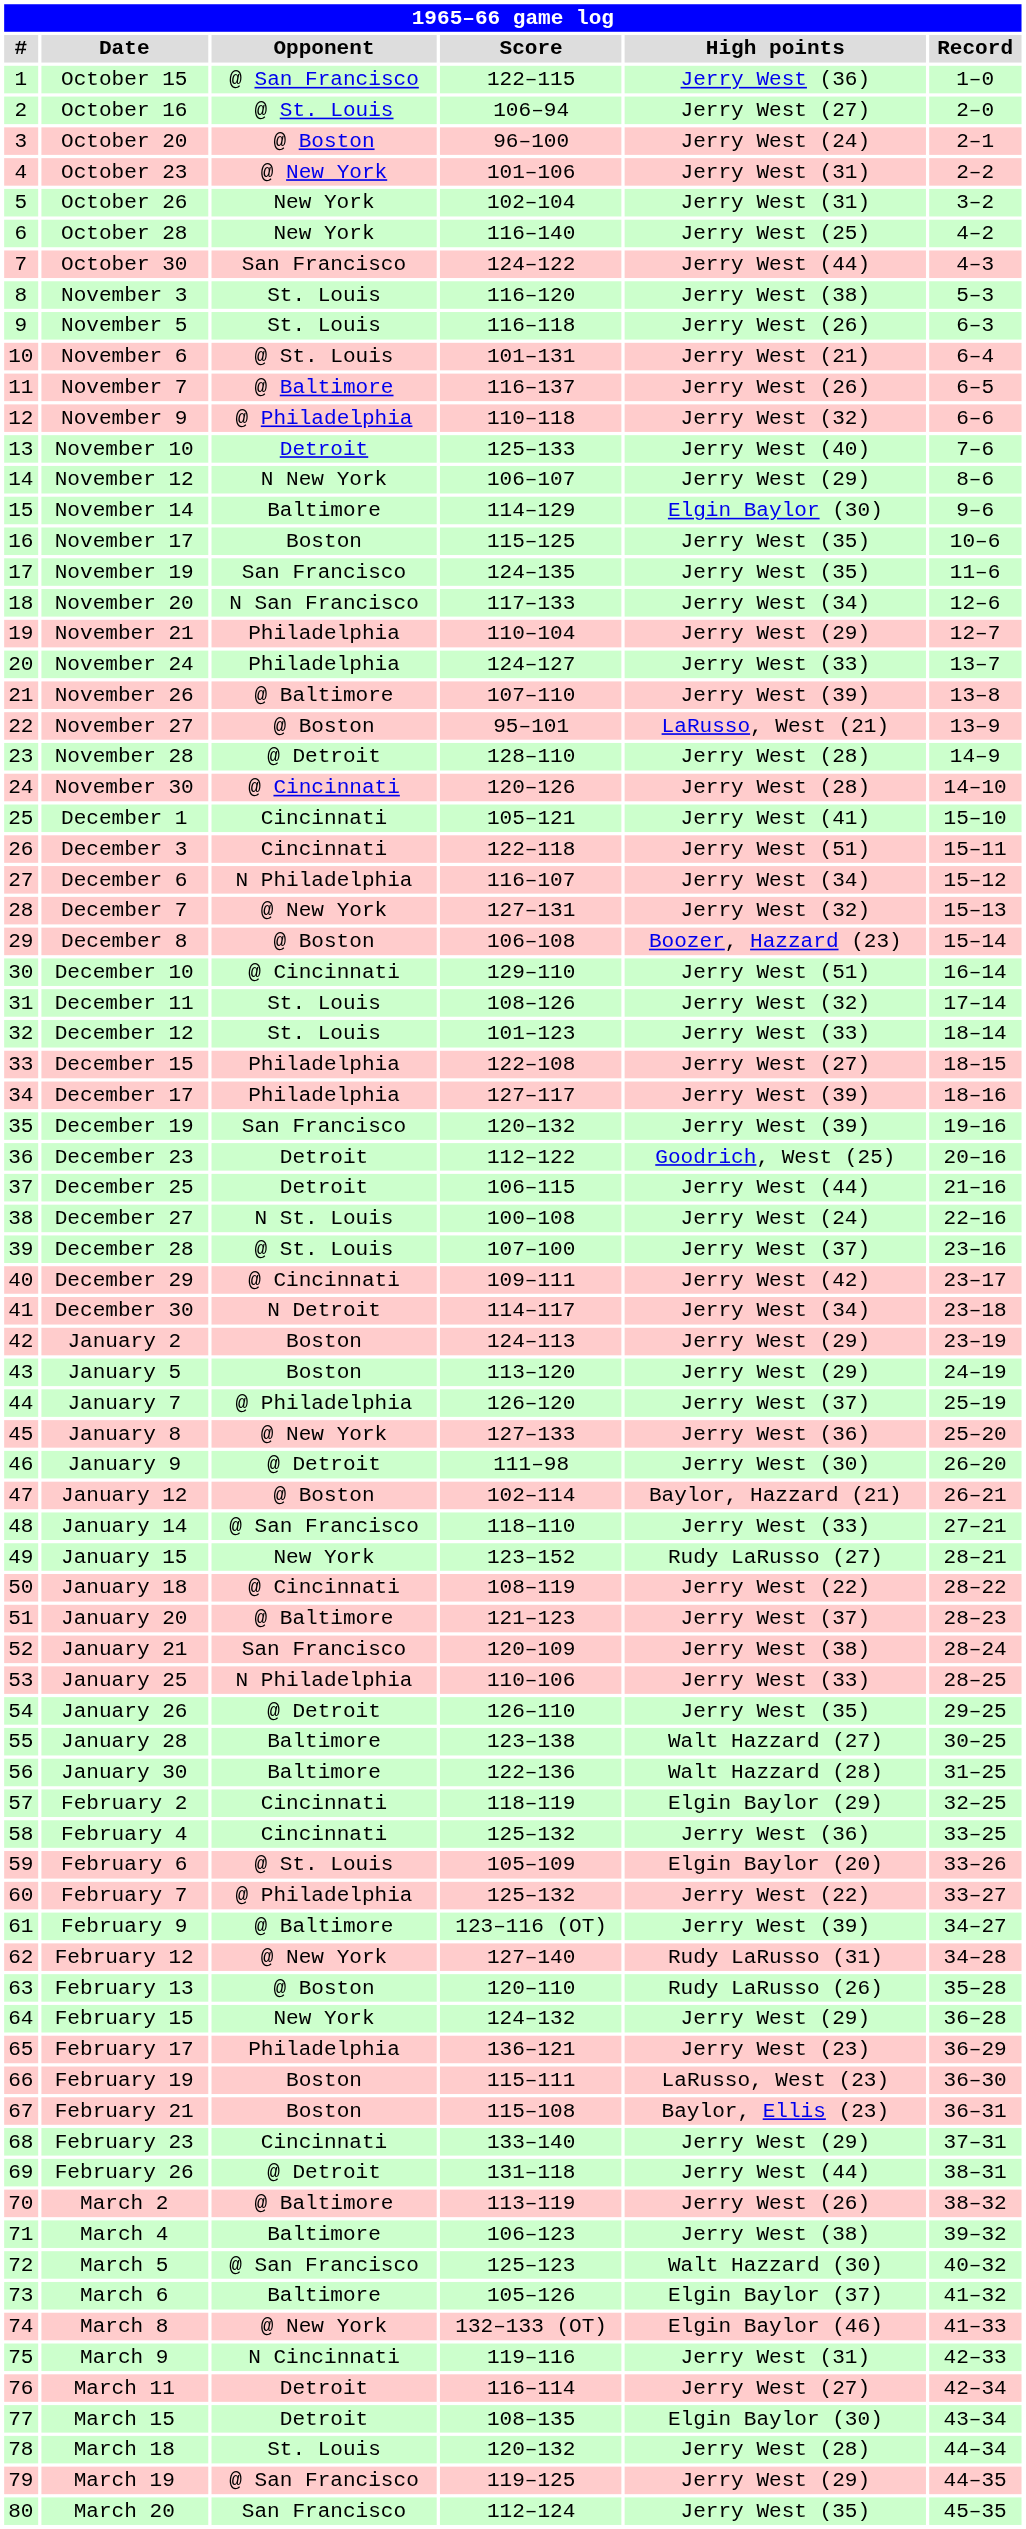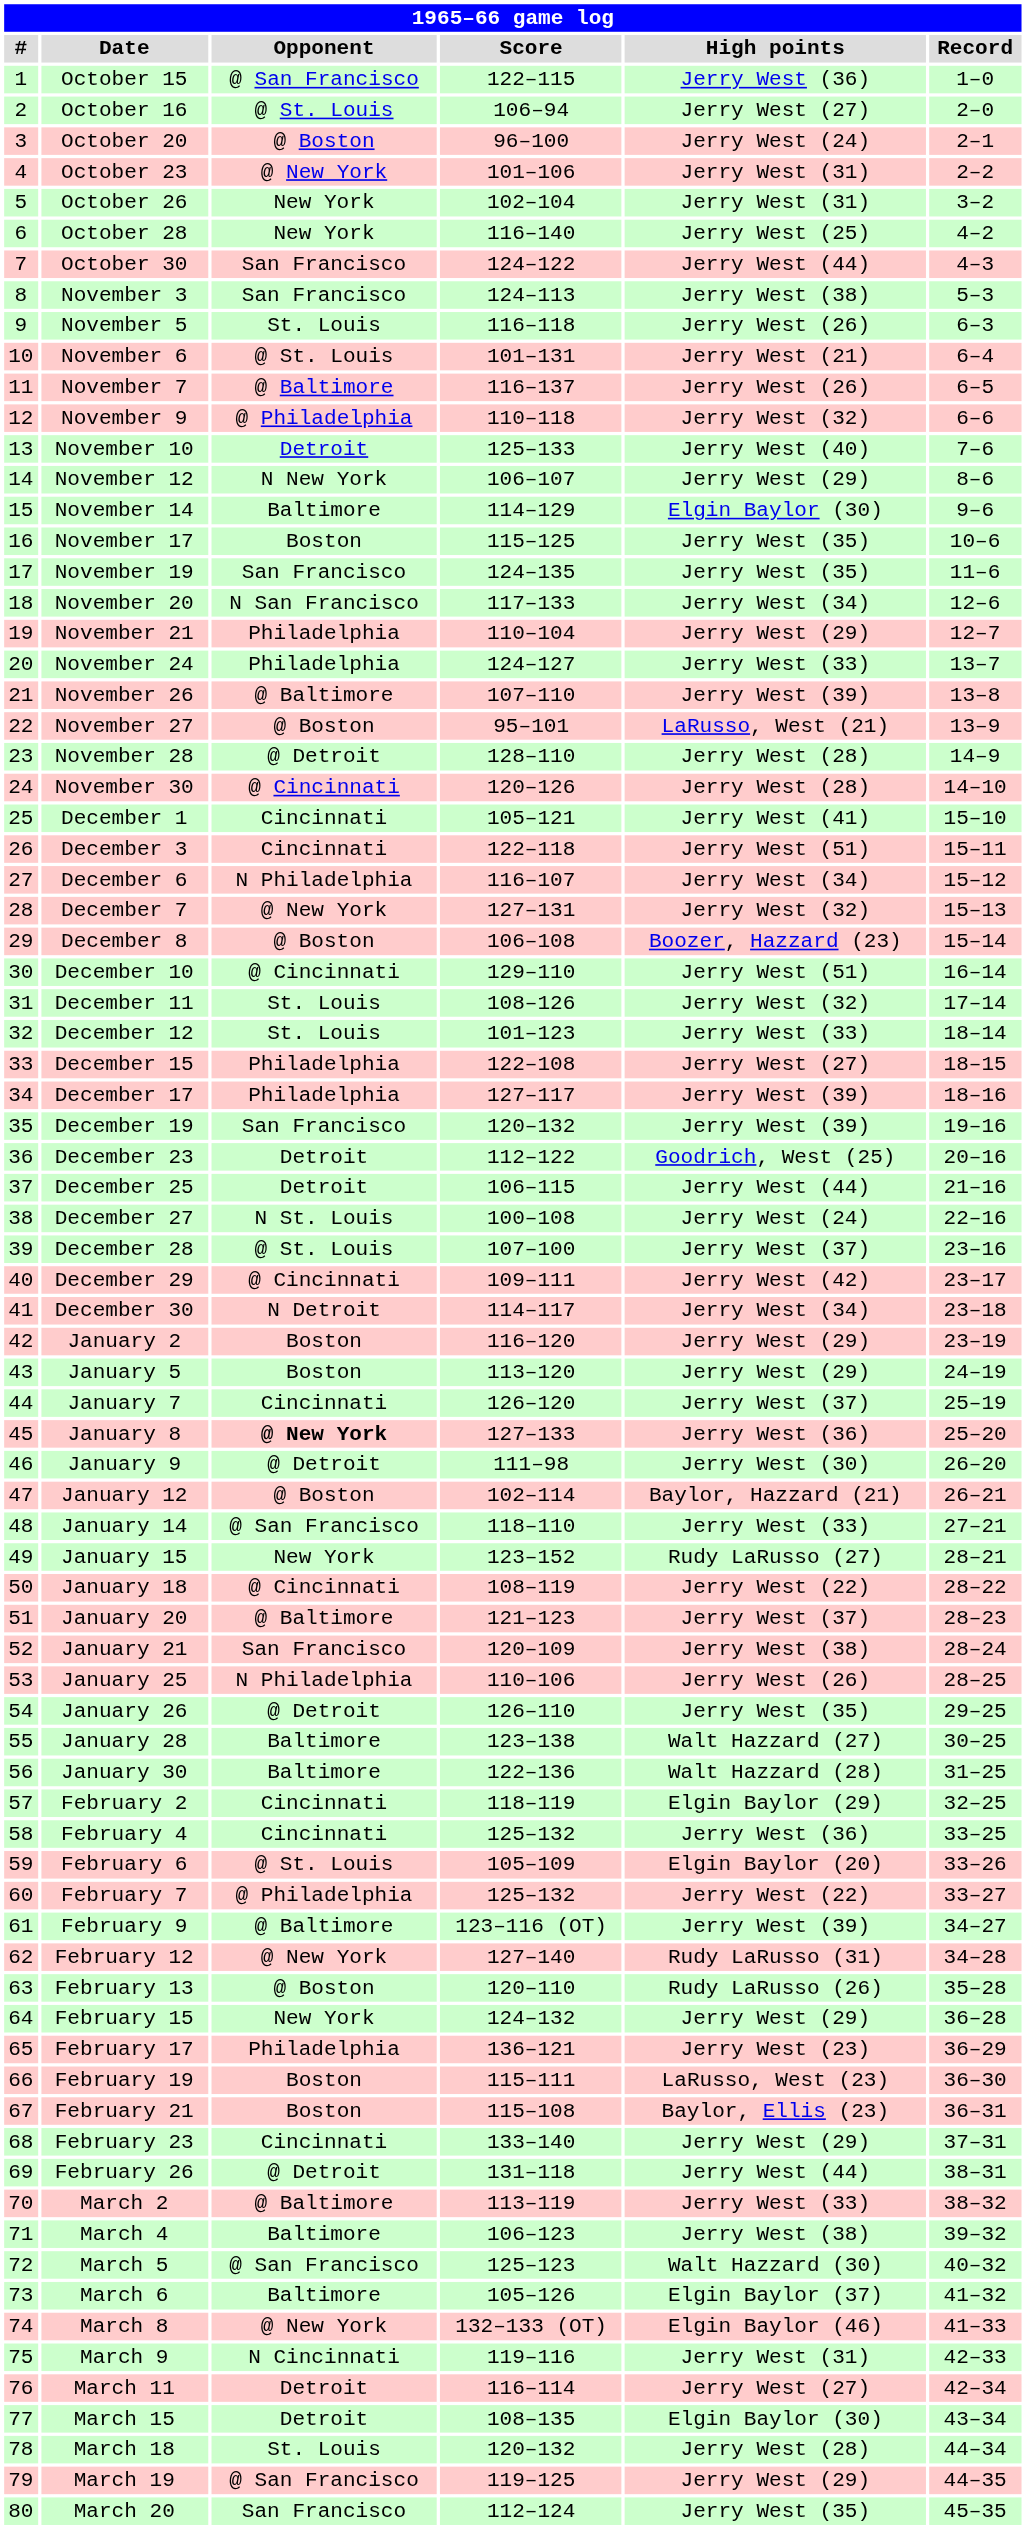November 3 | Opponent: St. Louis -> San Francisco
November 3 | Score: 116–120 -> 124–113
January 2 | Score: 124–113 -> 116–120
January 7 | Opponent: @ Philadelphia -> Cincinnati
January 8 | Opponent: normal -> bold
January 25 | High points: Jerry West (33) -> Jerry West (26)
March 2 | High points: Jerry West (26) -> Jerry West (33)
